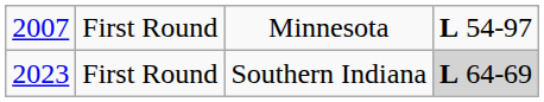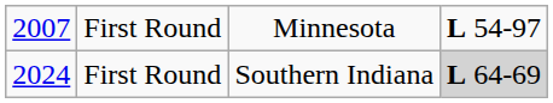First Round / Southern Indiana | column 1: 2023 -> 2024
